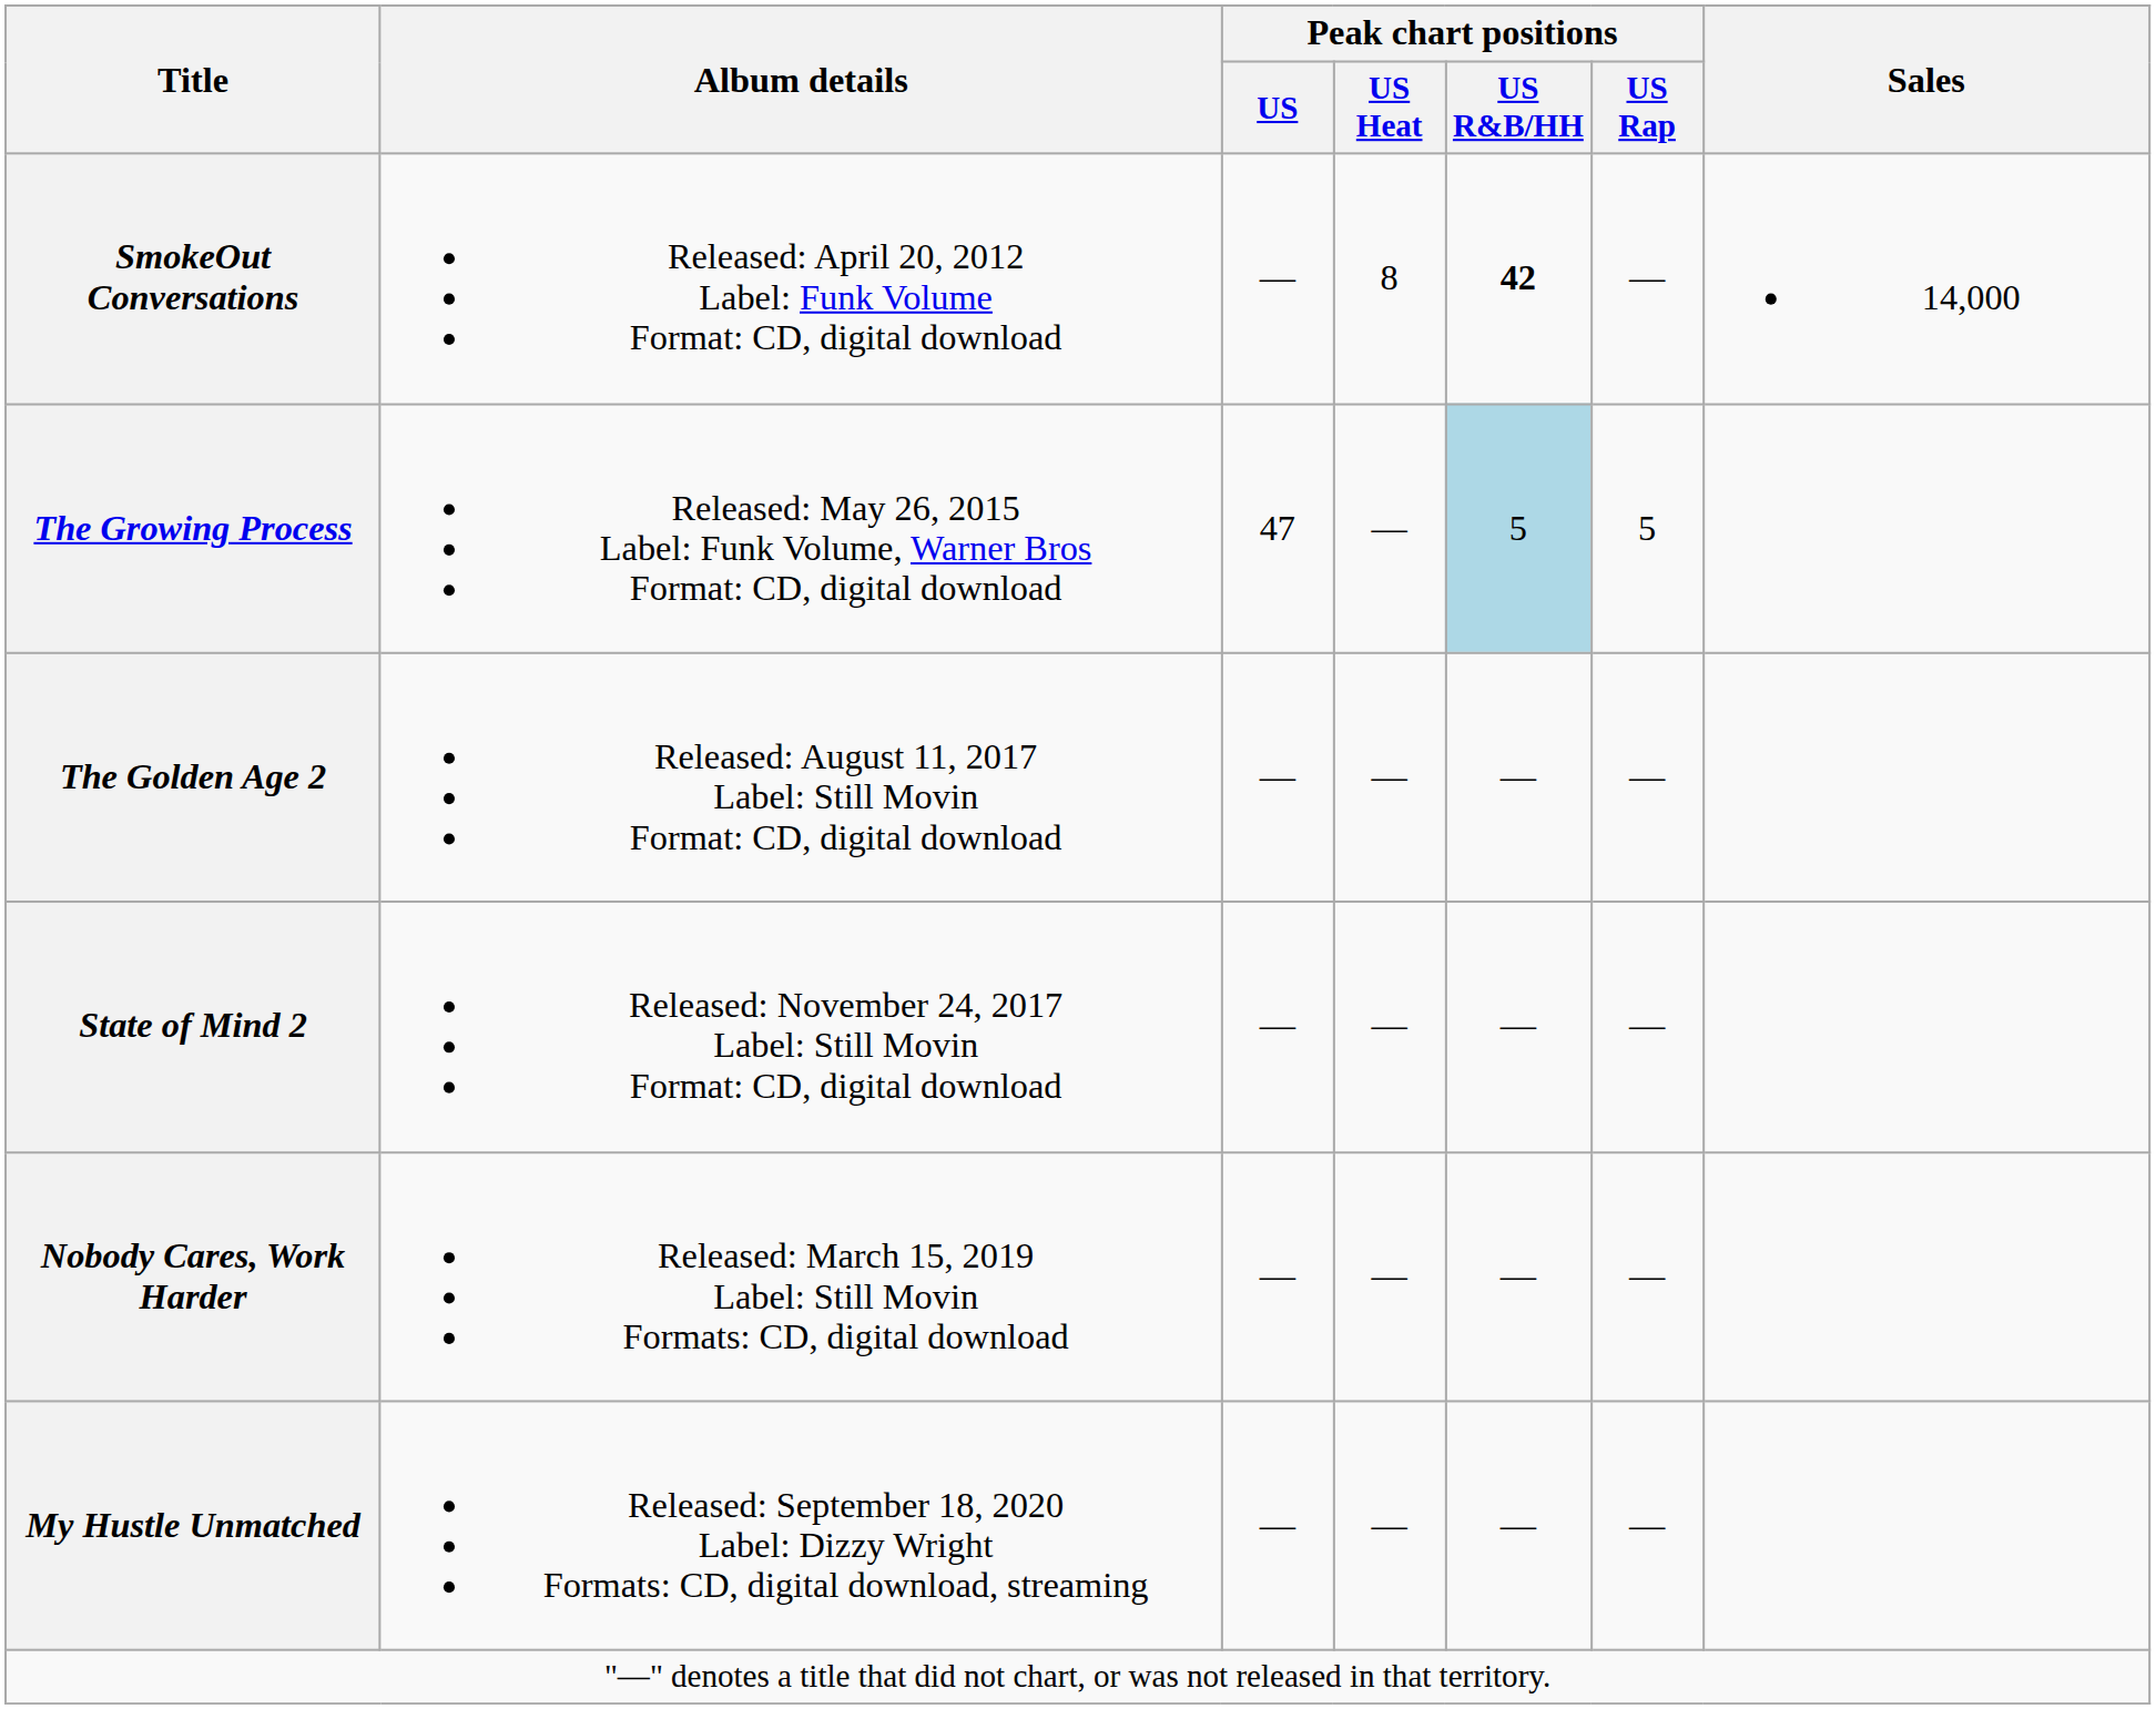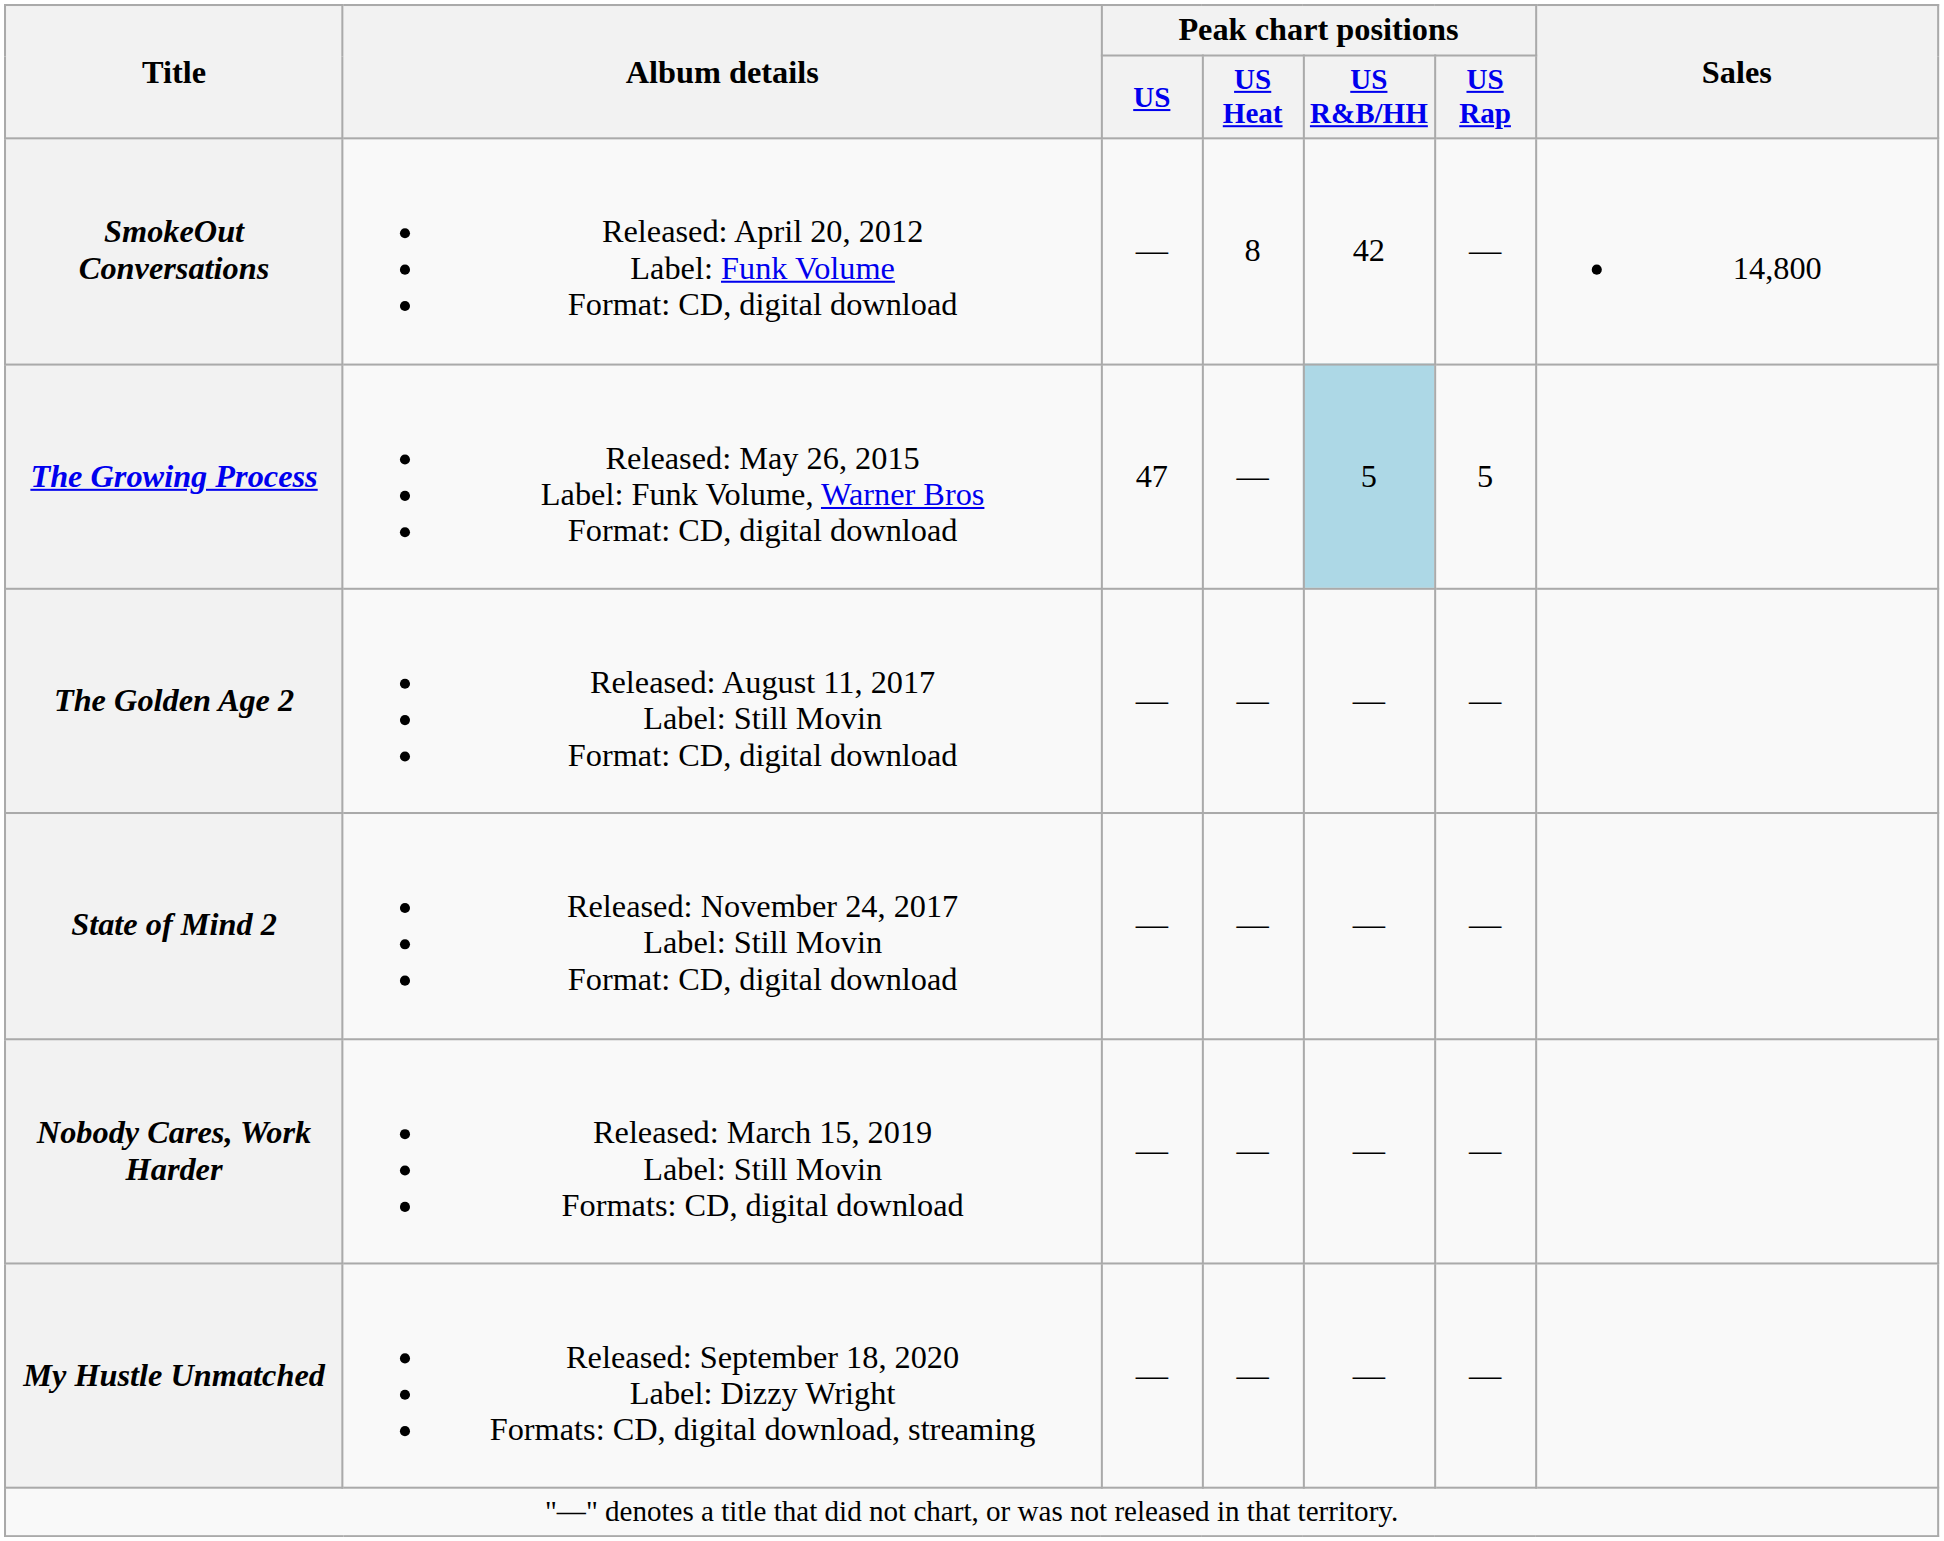SmokeOut Conversations | Peak chart positions / US R&B/HH: bold -> normal
SmokeOut Conversations | Sales: 14,000 -> 14,800
